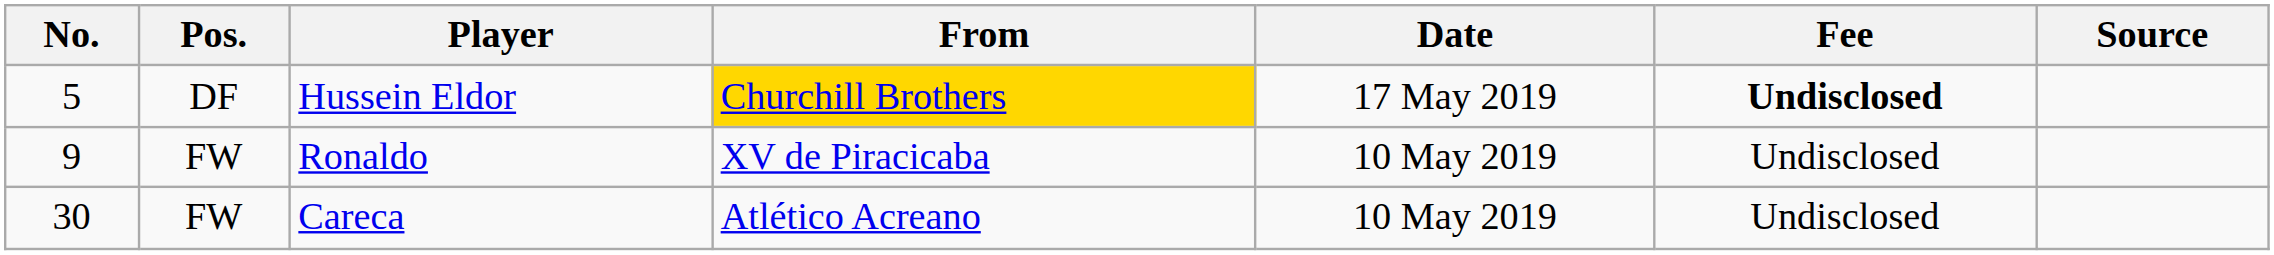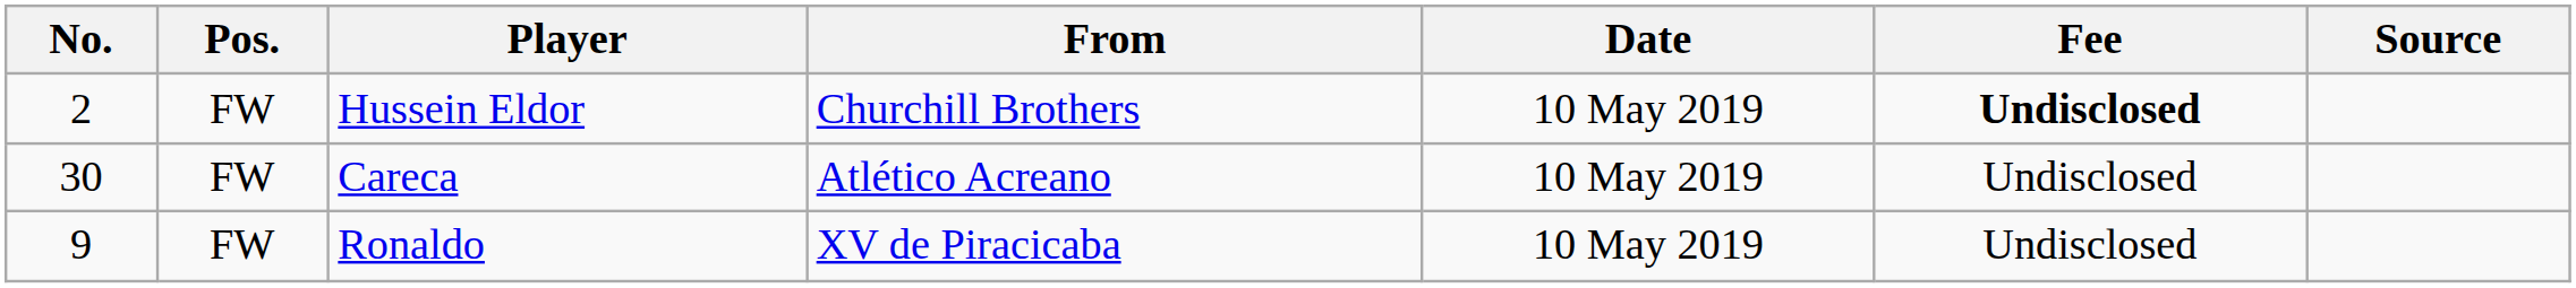Hussein Eldor | No.: 5 -> 2
Hussein Eldor | Pos.: DF -> FW
Hussein Eldor | From: gold background -> no background
Hussein Eldor | Date: 17 May 2019 -> 10 May 2019
rows swapped: Ronaldo <-> Careca
